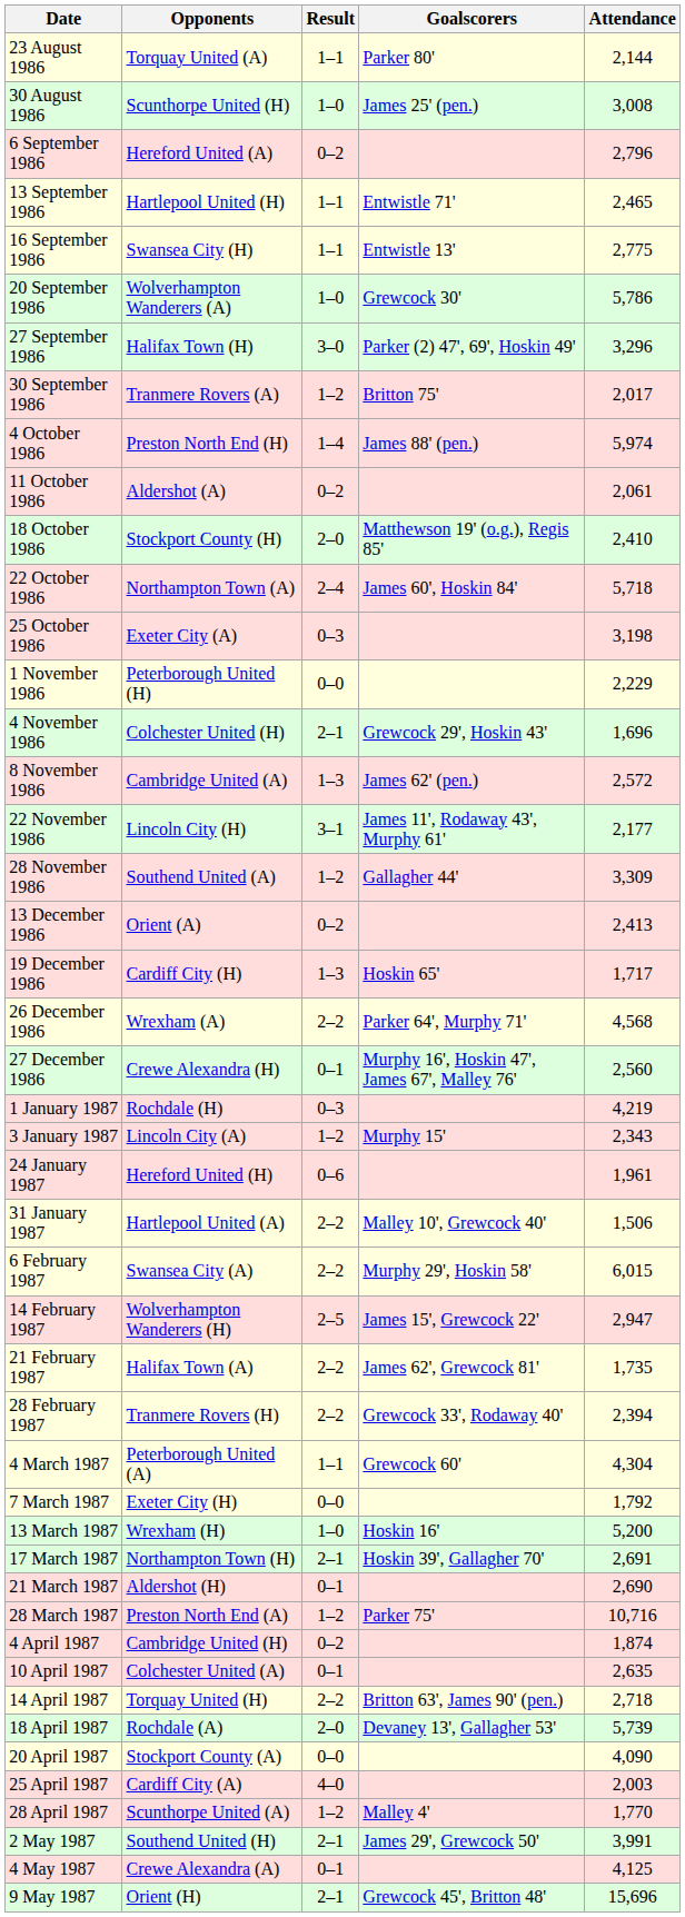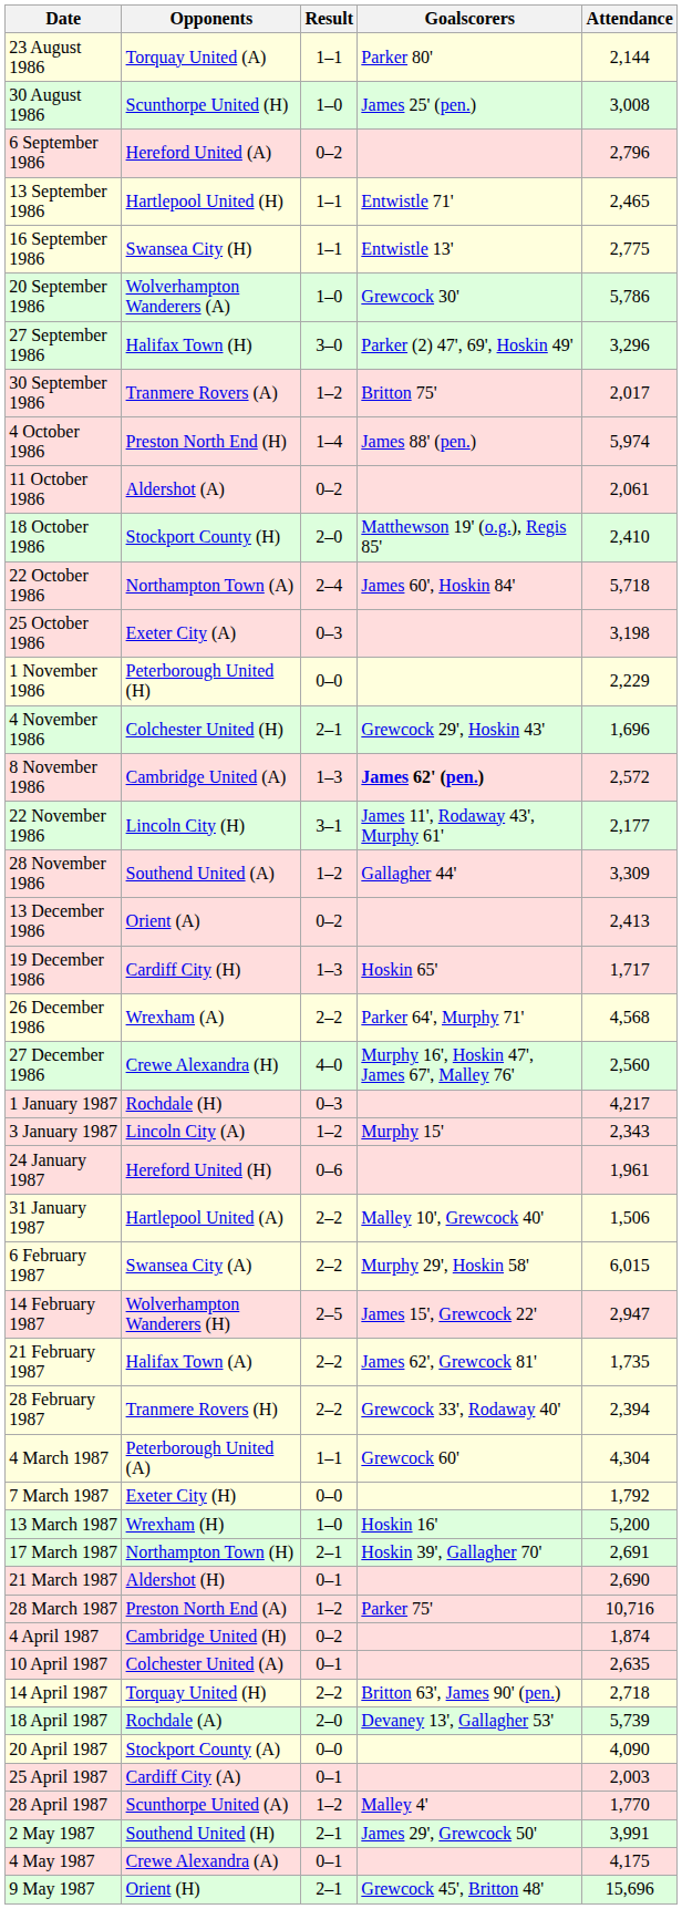8 November 1986 | Goalscorers: normal -> bold
27 December 1986 | Result: 0–1 -> 4–0
1 January 1987 | Attendance: 4,219 -> 4,217
25 April 1987 | Result: 4–0 -> 0–1
4 May 1987 | Attendance: 4,125 -> 4,175
